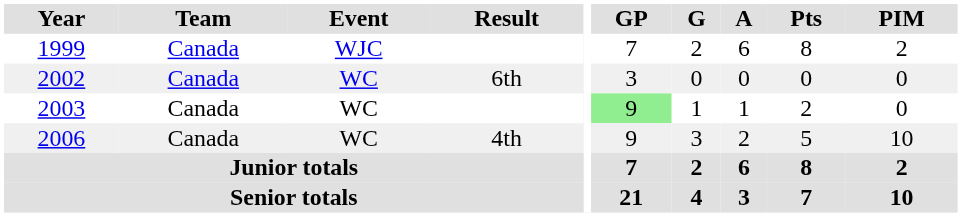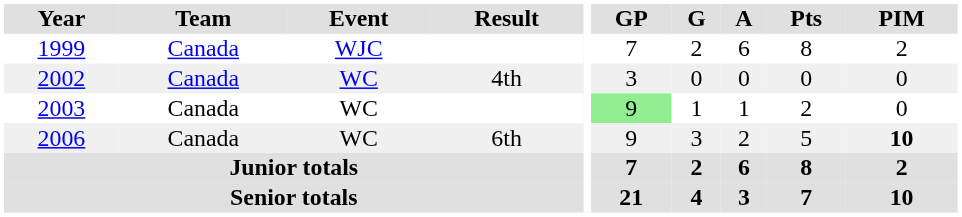2002 | Result: 6th -> 4th
2006 | Result: 4th -> 6th
2006 | PIM: normal -> bold
